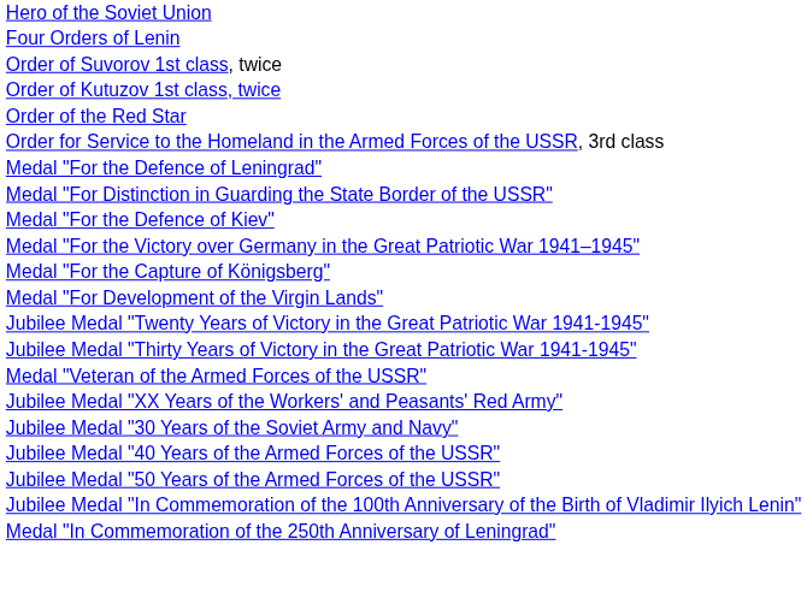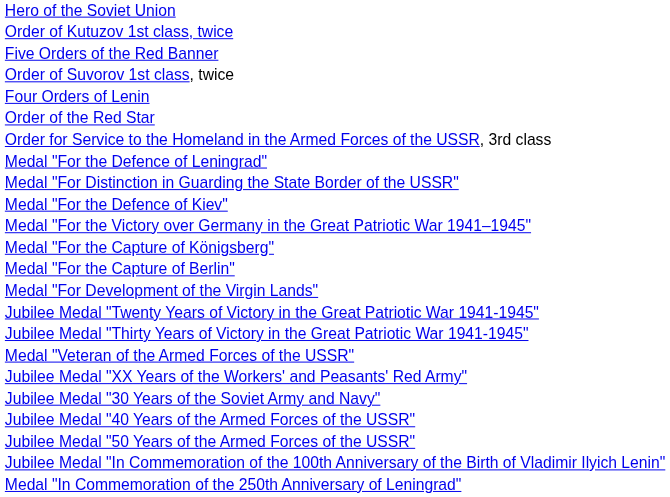rows swapped: Four Orders of Lenin <-> Order of Kutuzov 1st class, twice
+ row: Five Orders of the Red Banner
+ row: Medal "For the Capture of Berlin"
